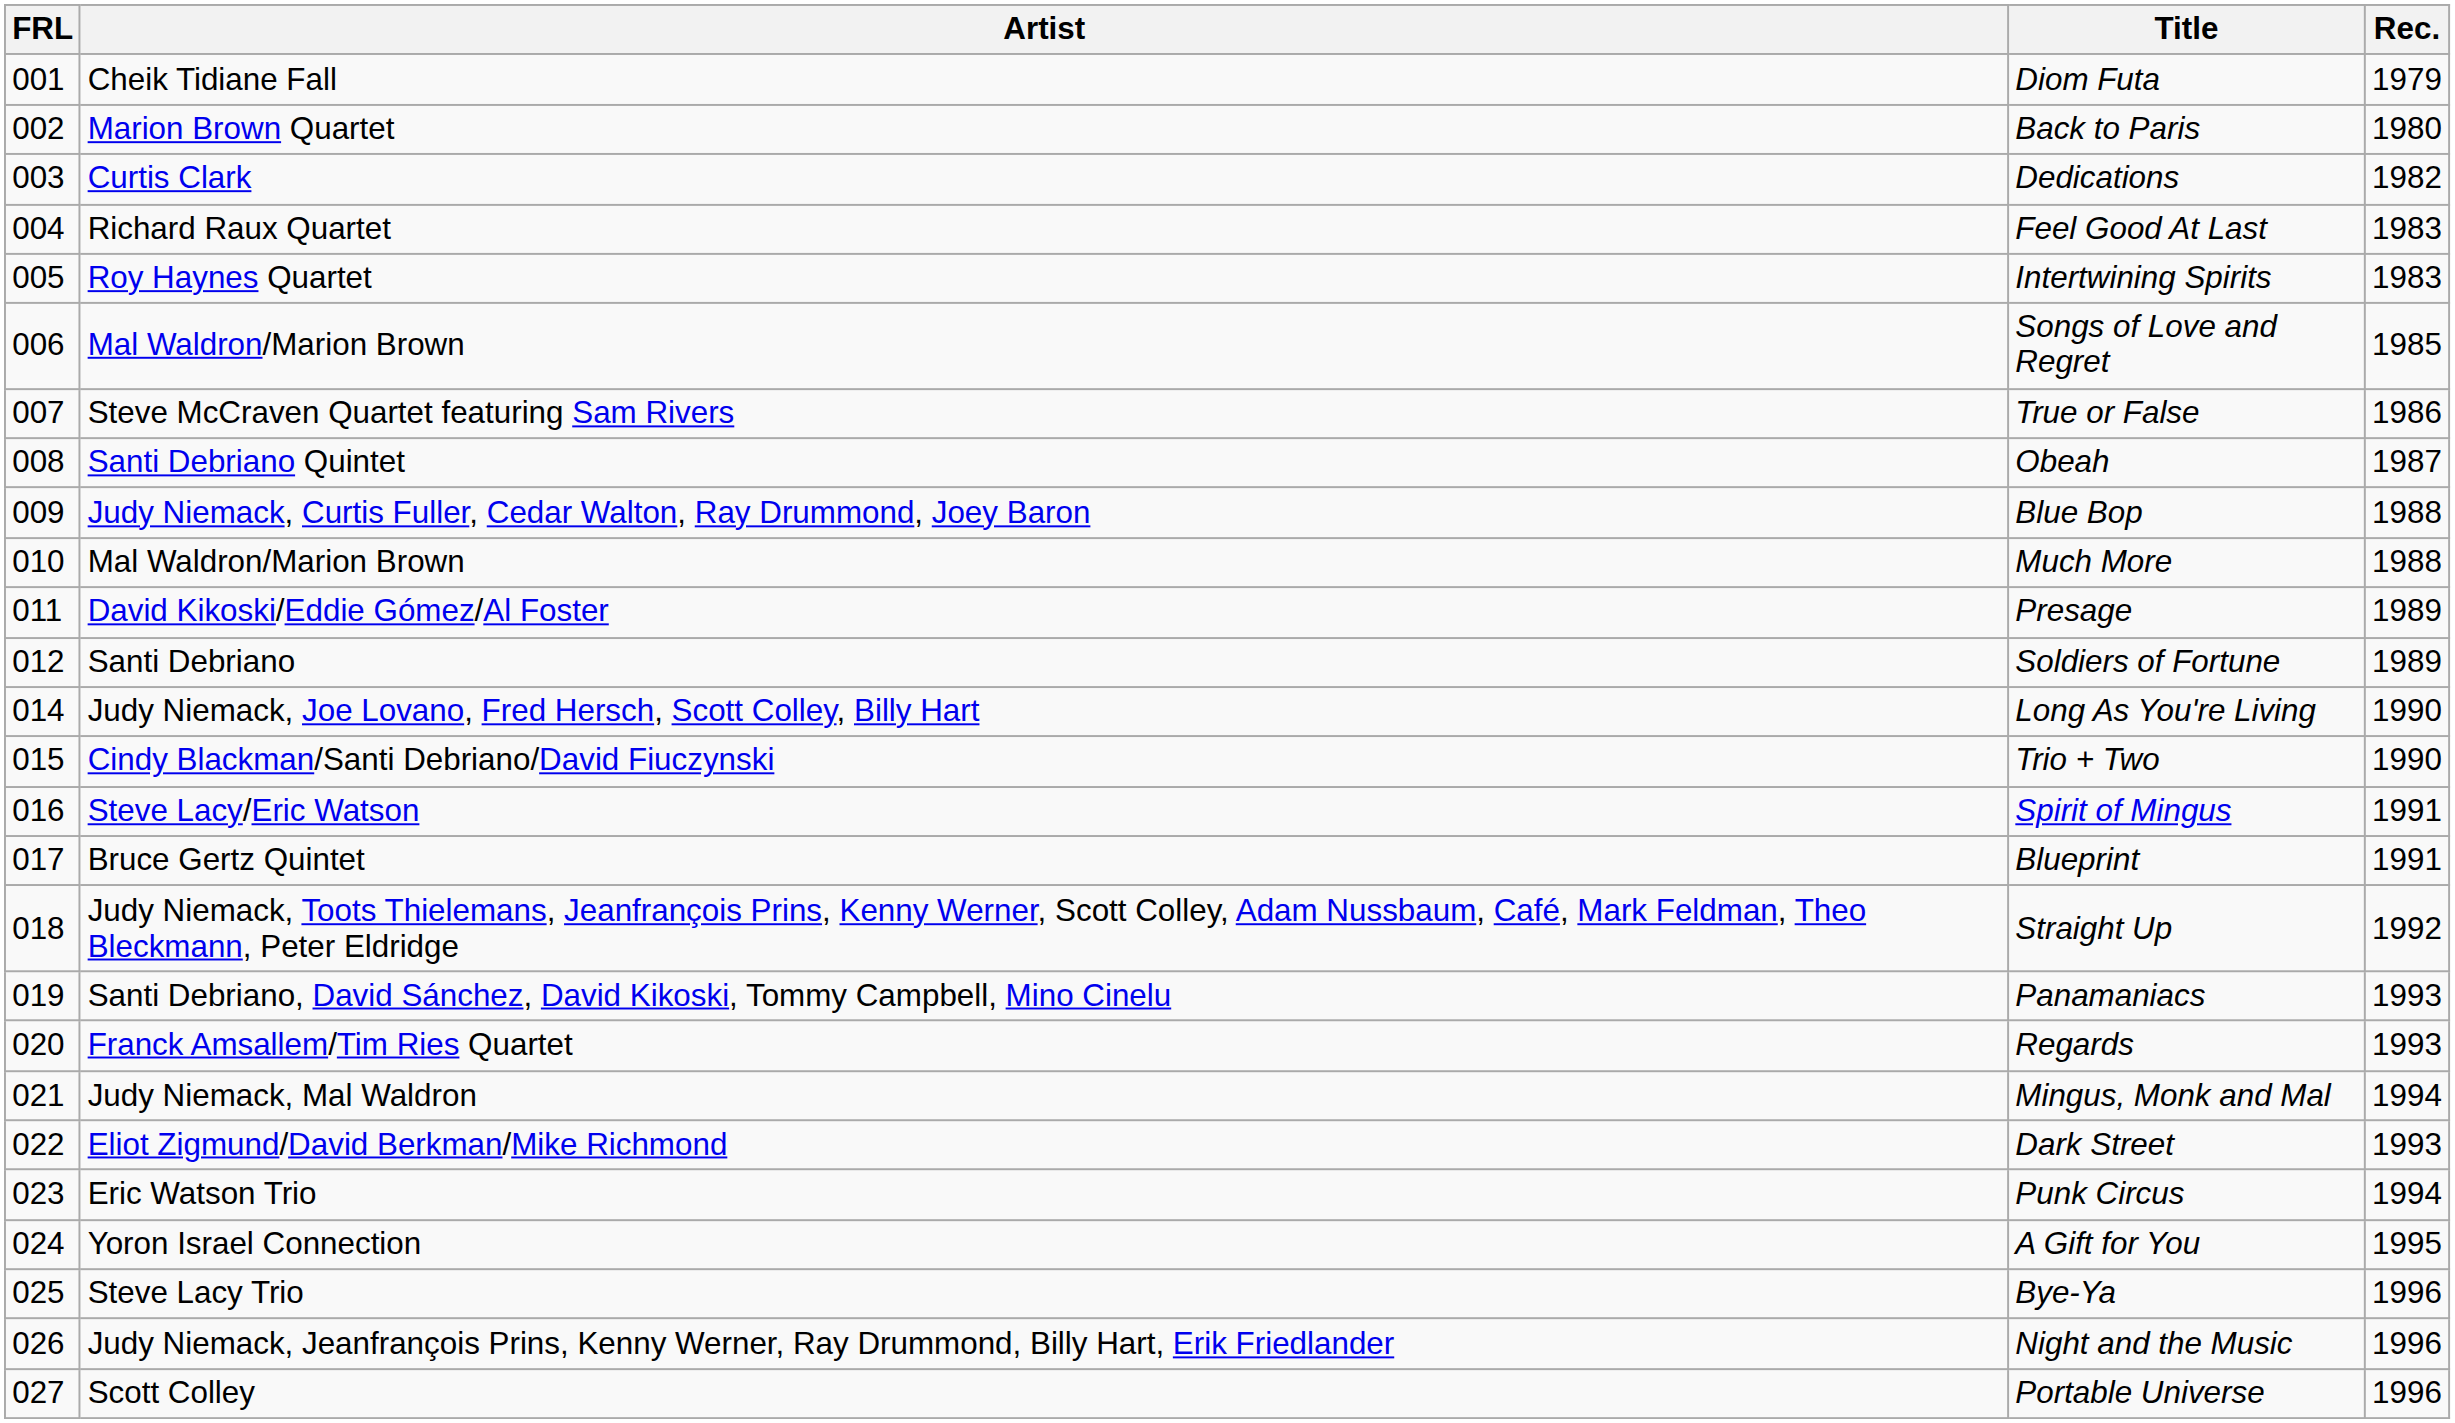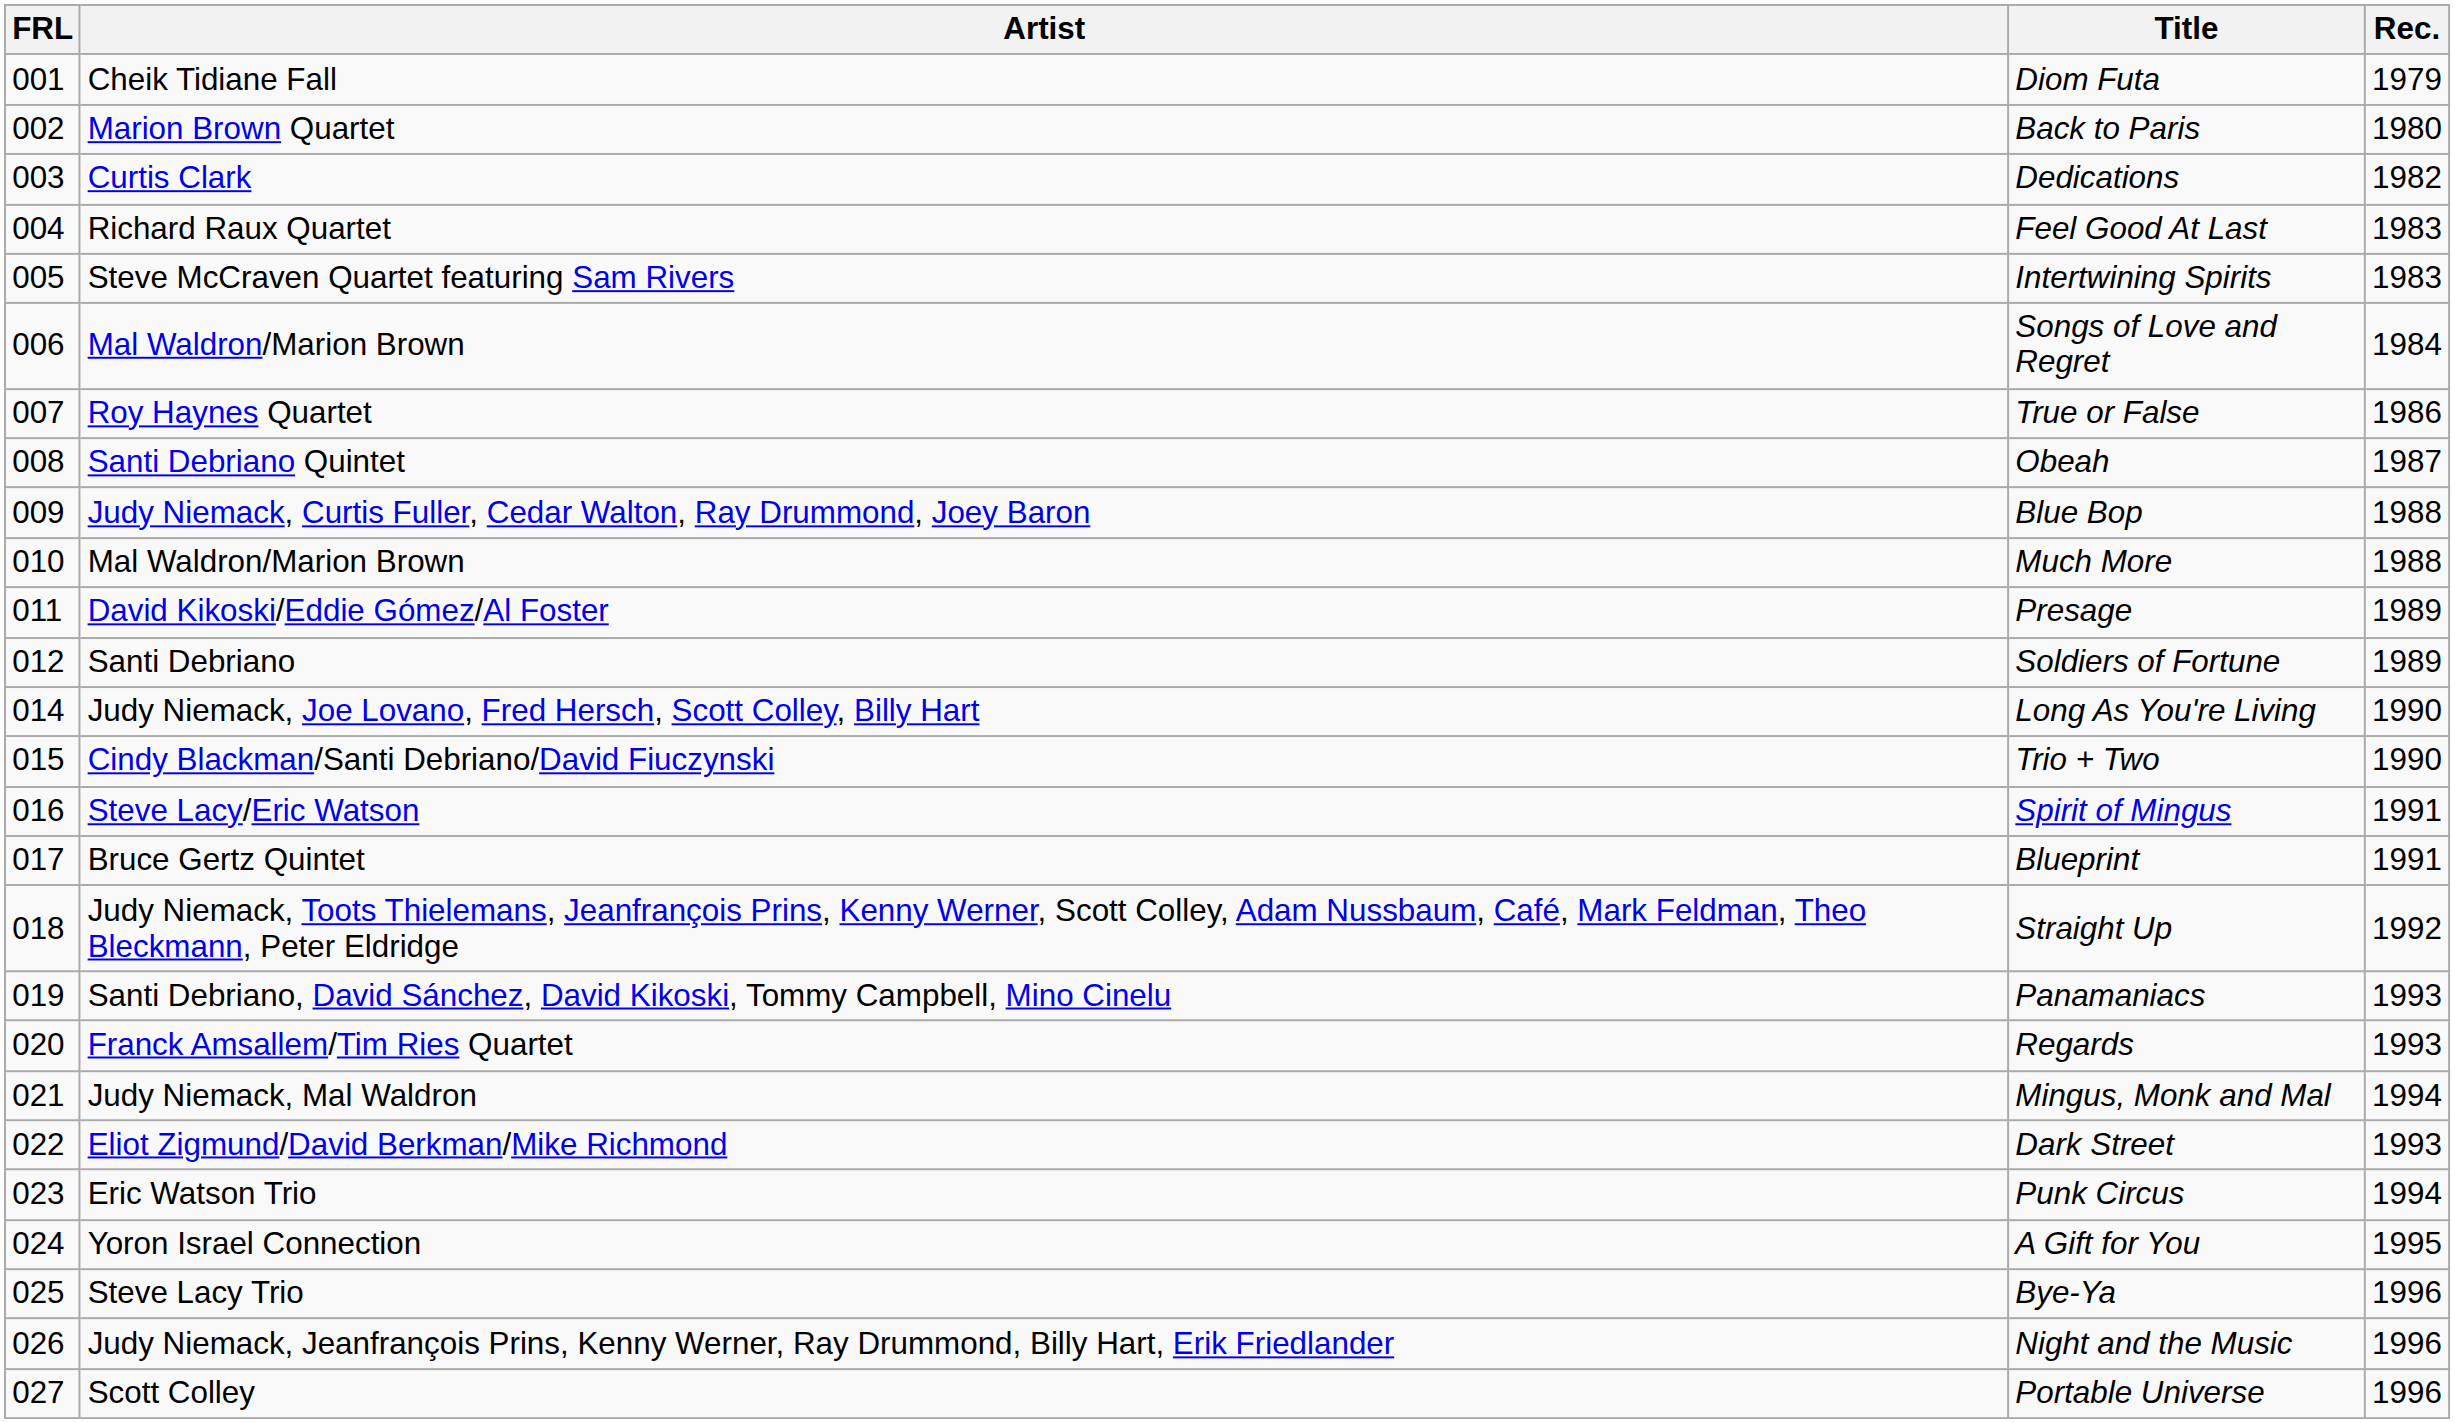Intertwining Spirits | Artist: Roy Haynes Quartet -> Steve McCraven Quartet featuring Sam Rivers
Songs of Love and Regret | Rec.: 1985 -> 1984
True or False | Artist: Steve McCraven Quartet featuring Sam Rivers -> Roy Haynes Quartet
